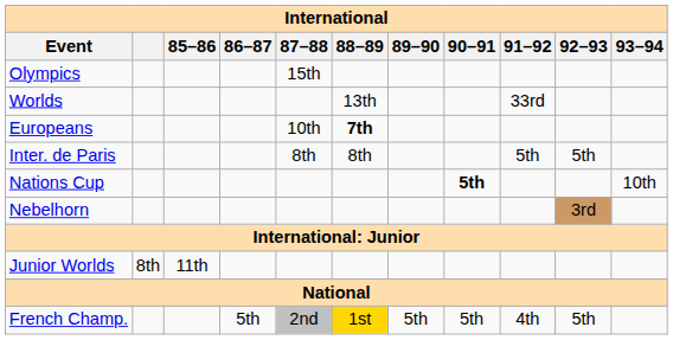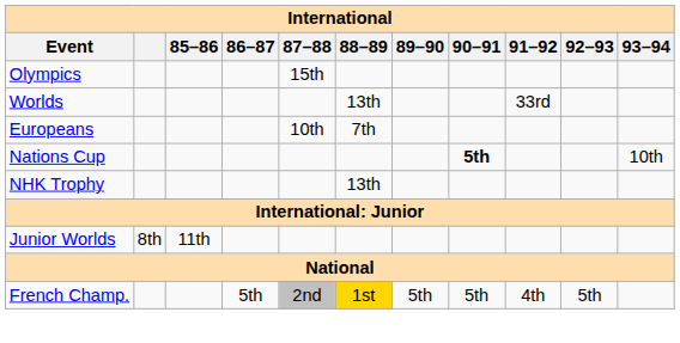Europeans | 88–89: bold -> normal
- row: Inter. de Paris | 8th | 8th | 5th | 5th
+ row: NHK Trophy | 13th
- row: Nebelhorn | 3rd
